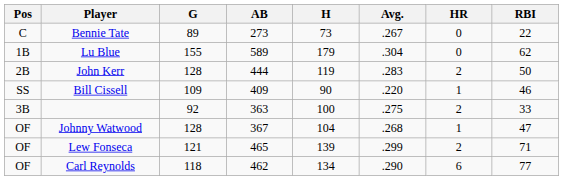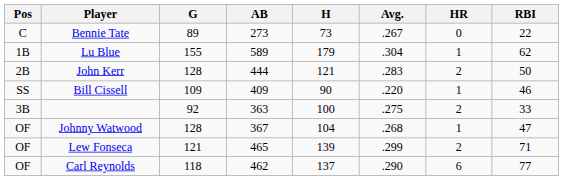Lu Blue | HR: 0 -> 1
John Kerr | H: 119 -> 121
Carl Reynolds | H: 134 -> 137
